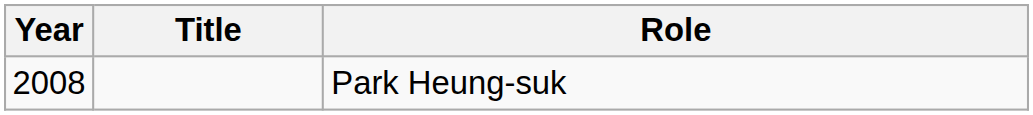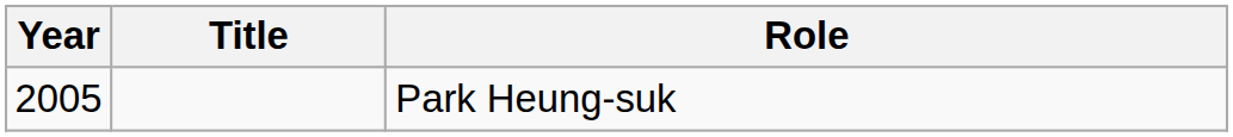Park Heung-suk | Year: 2008 -> 2005
